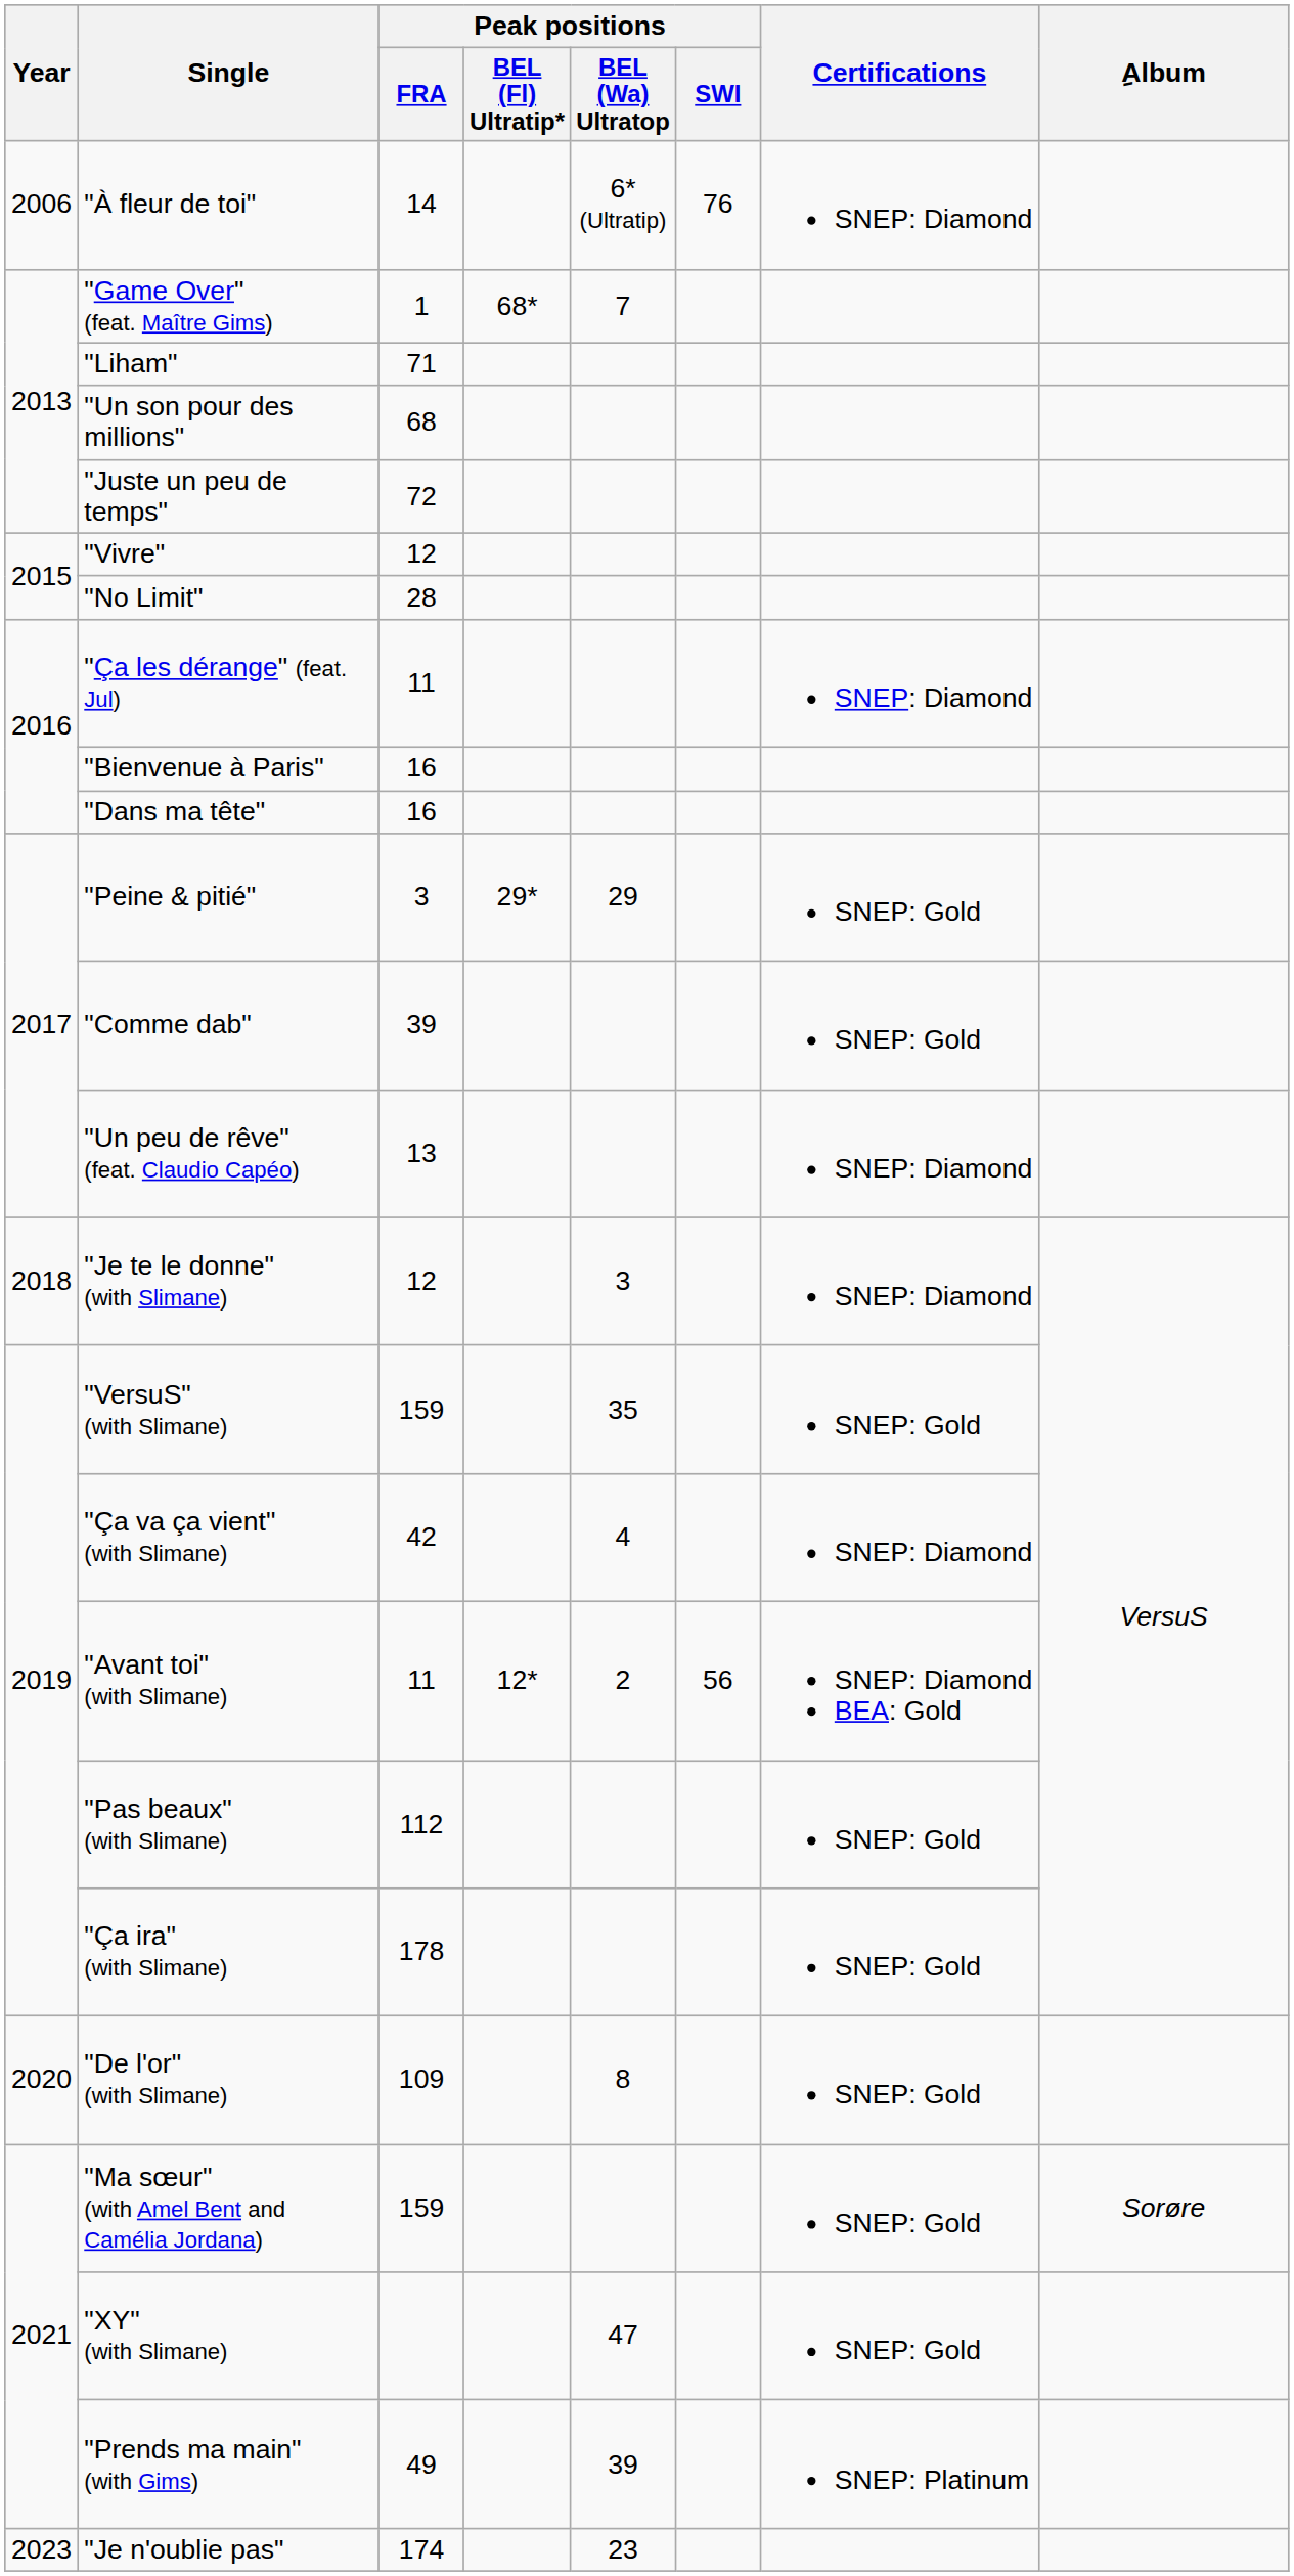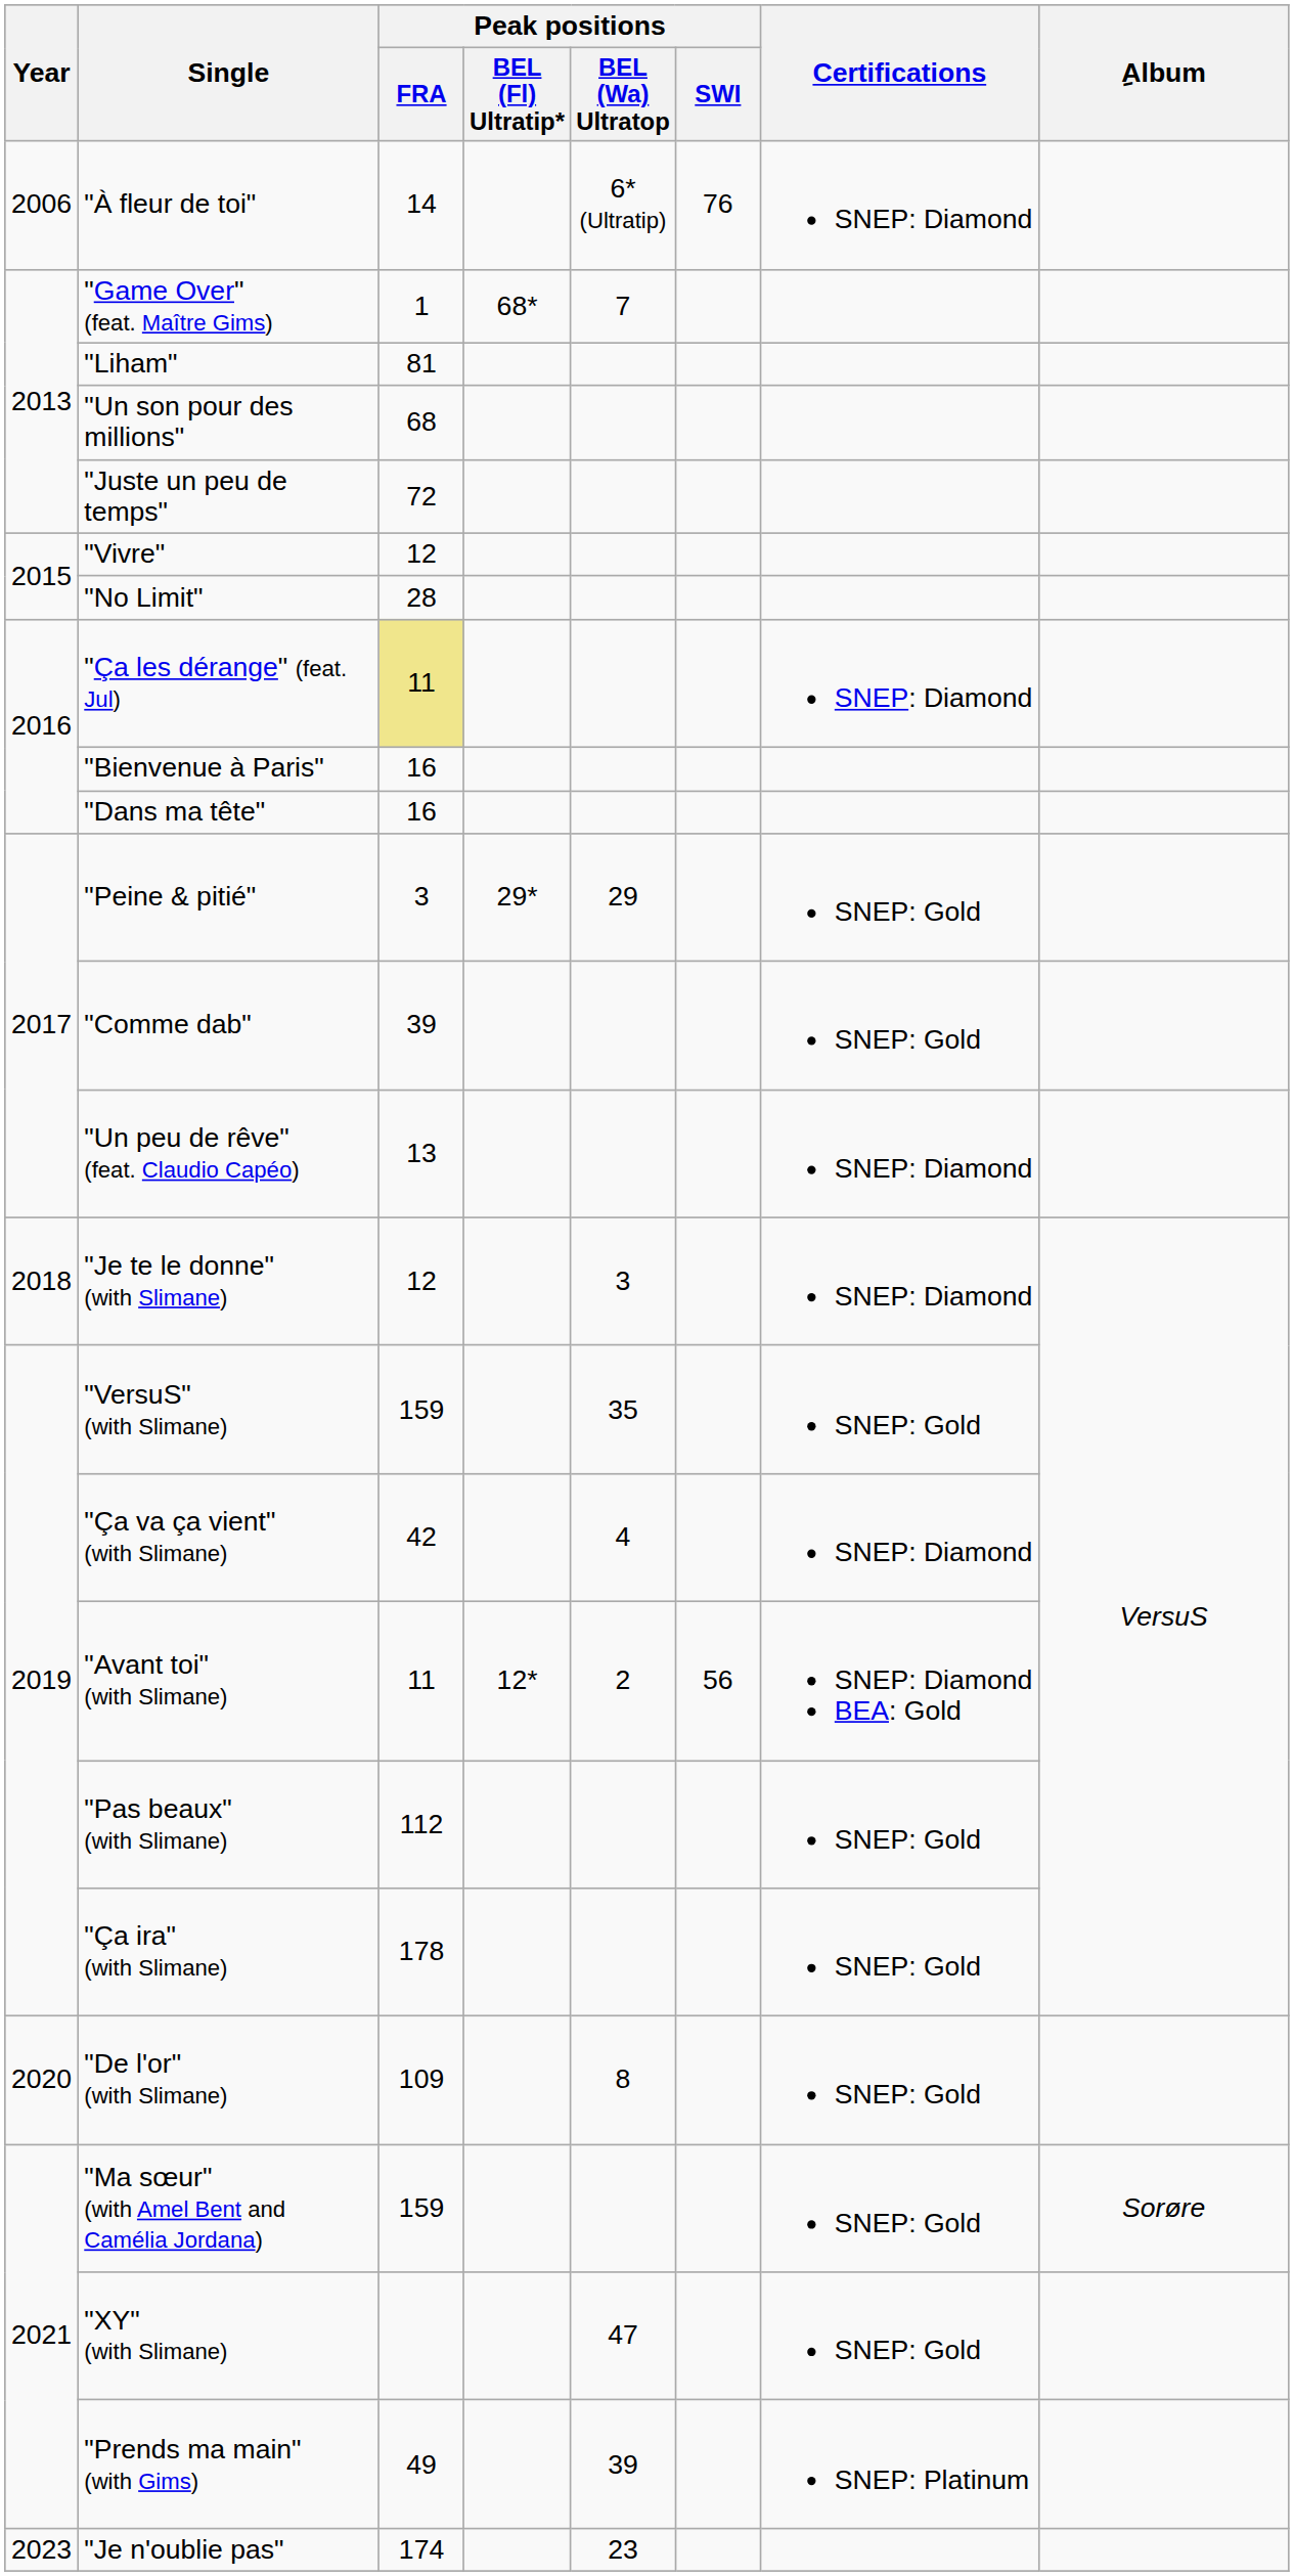"Liham" | Peak positions / FRA: 71 -> 81
"Ça les dérange" (feat. Jul) | Peak positions / FRA: no background -> khaki background
